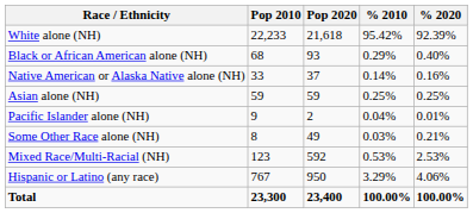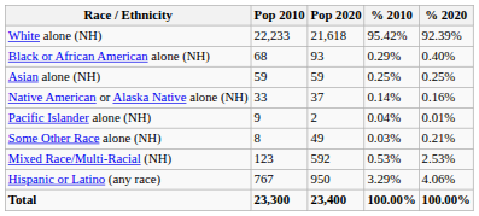rows swapped: Native American or Alaska Native alone (NH) <-> Asian alone (NH)
